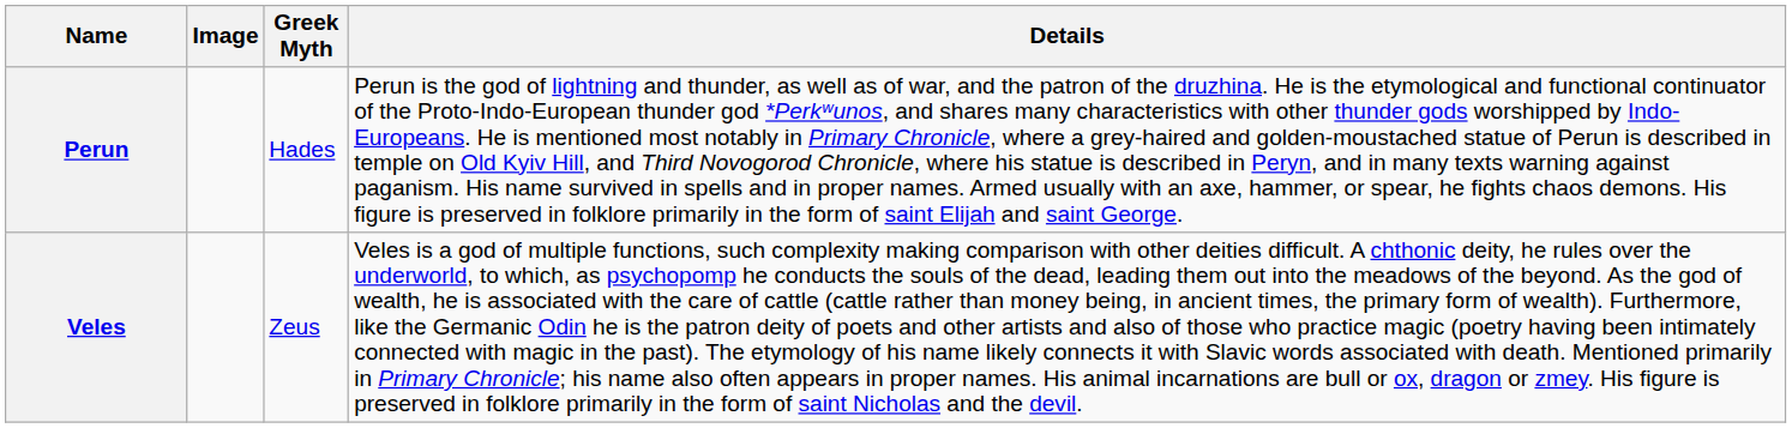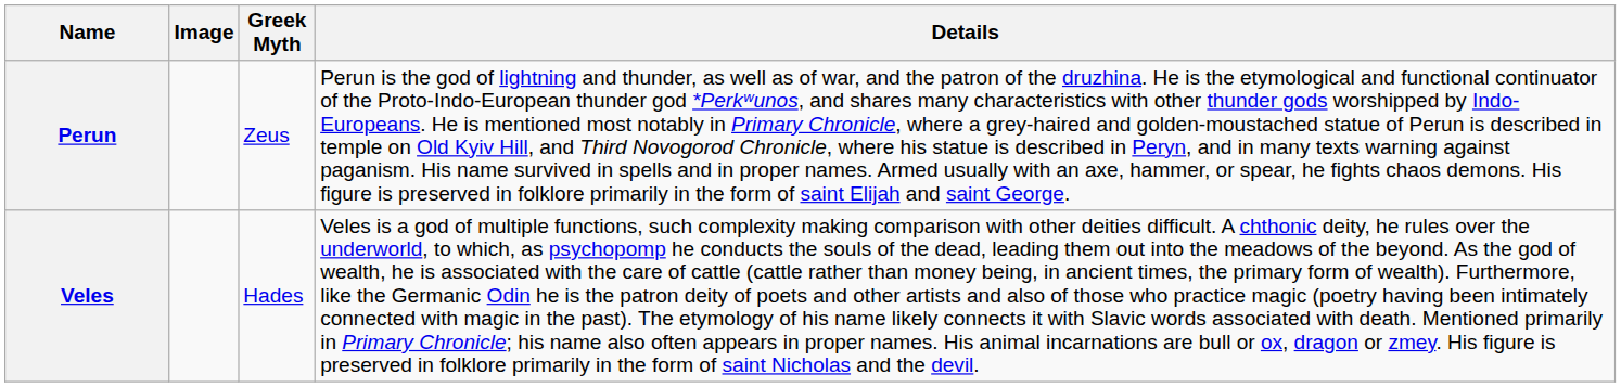Perun | Greek Myth: Hades -> Zeus
Veles | Greek Myth: Zeus -> Hades
